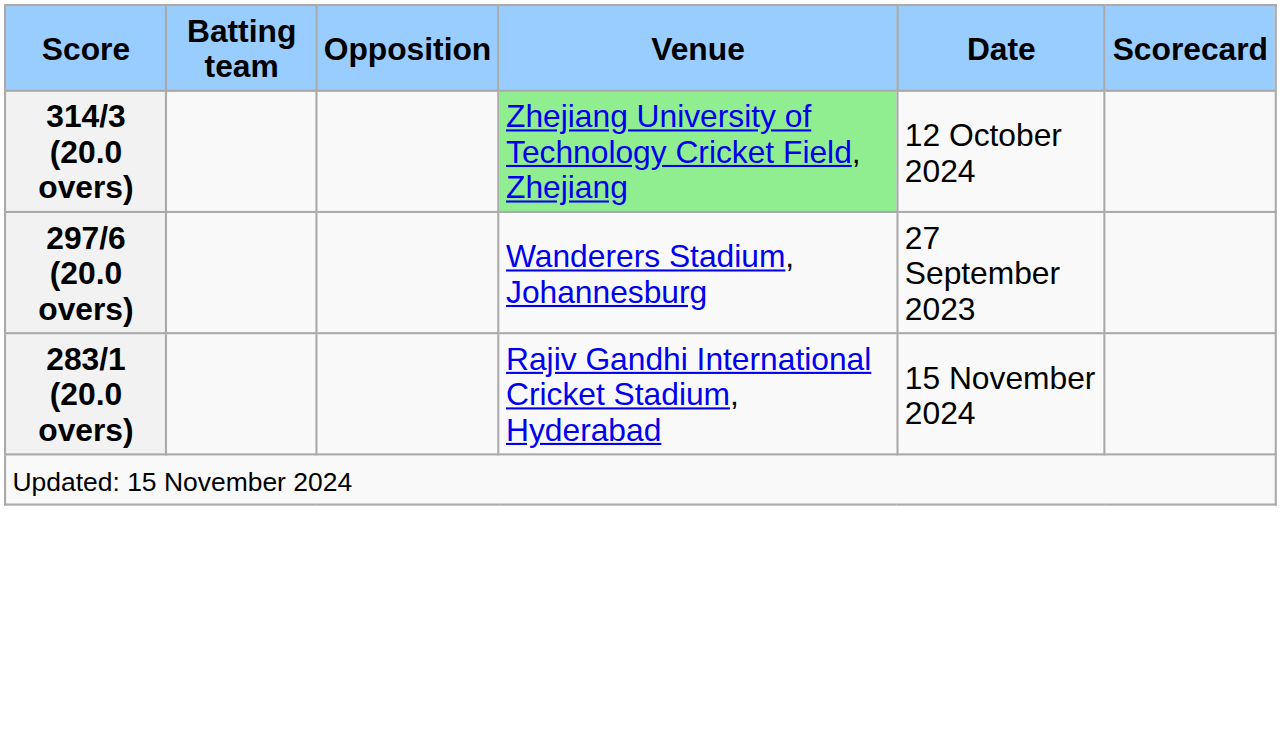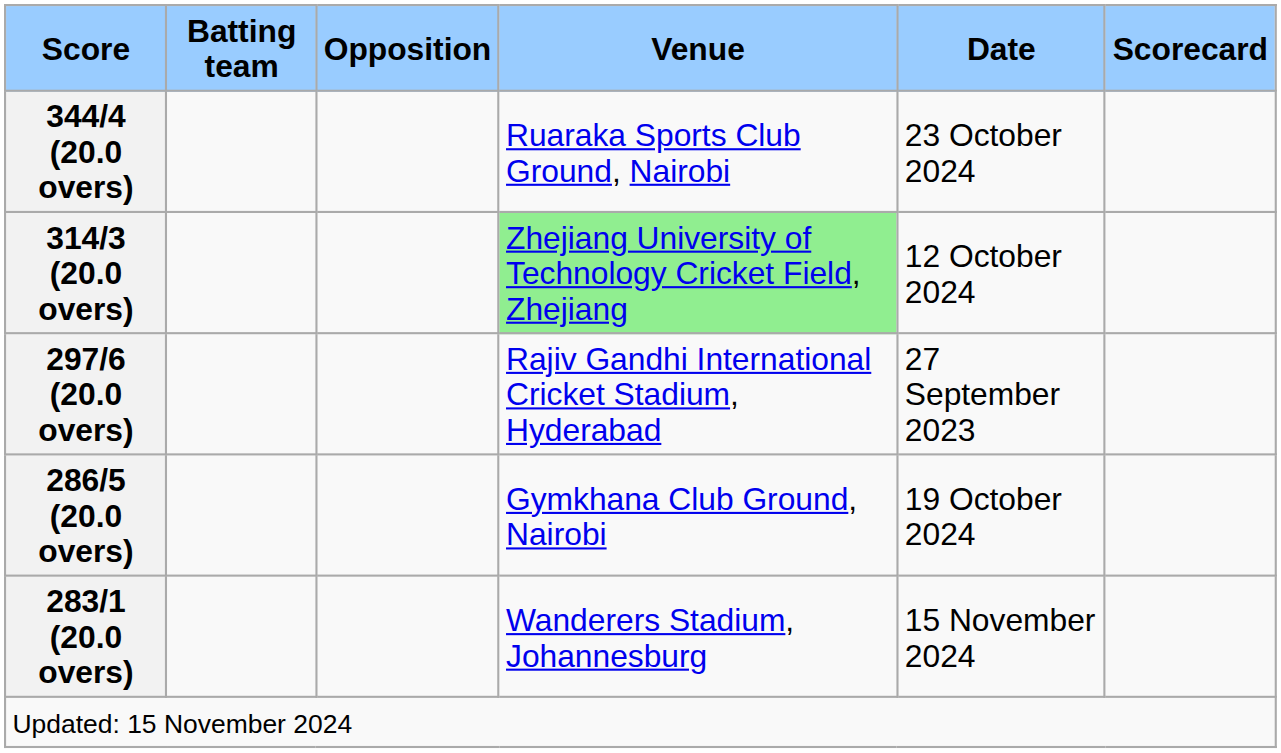+ row: 344/4 (20.0 overs) | Ruaraka Sports Club Ground, Nairobi | 23 October 2024
297/6 (20.0 overs) | Venue: Wanderers Stadium, Johannesburg -> Rajiv Gandhi International Cricket Stadium, Hyderabad
+ row: 286/5 (20.0 overs) | Gymkhana Club Ground, Nairobi | 19 October 2024
283/1 (20.0 overs) | Venue: Rajiv Gandhi International Cricket Stadium, Hyderabad -> Wanderers Stadium, Johannesburg
